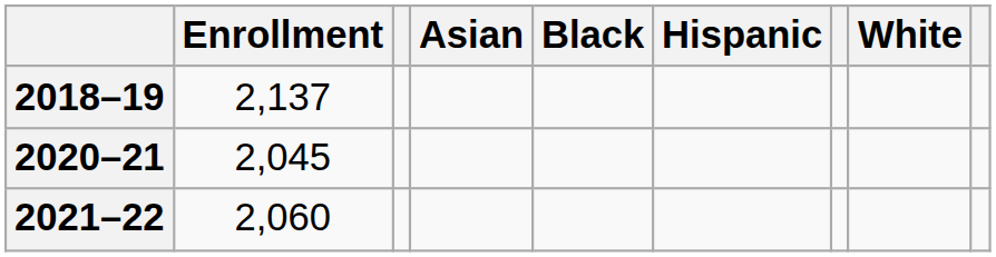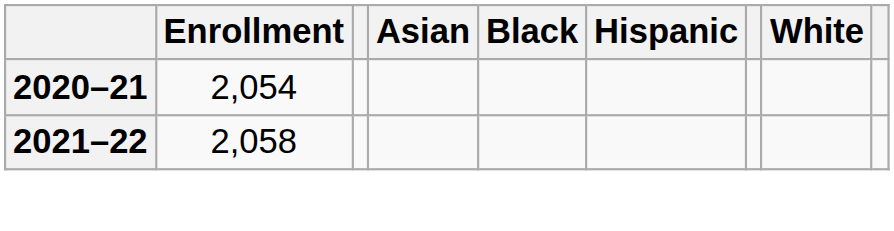- row: 2018–19 | 2,137
2020–21 | Enrollment: 2,045 -> 2,054
2021–22 | Enrollment: 2,060 -> 2,058
